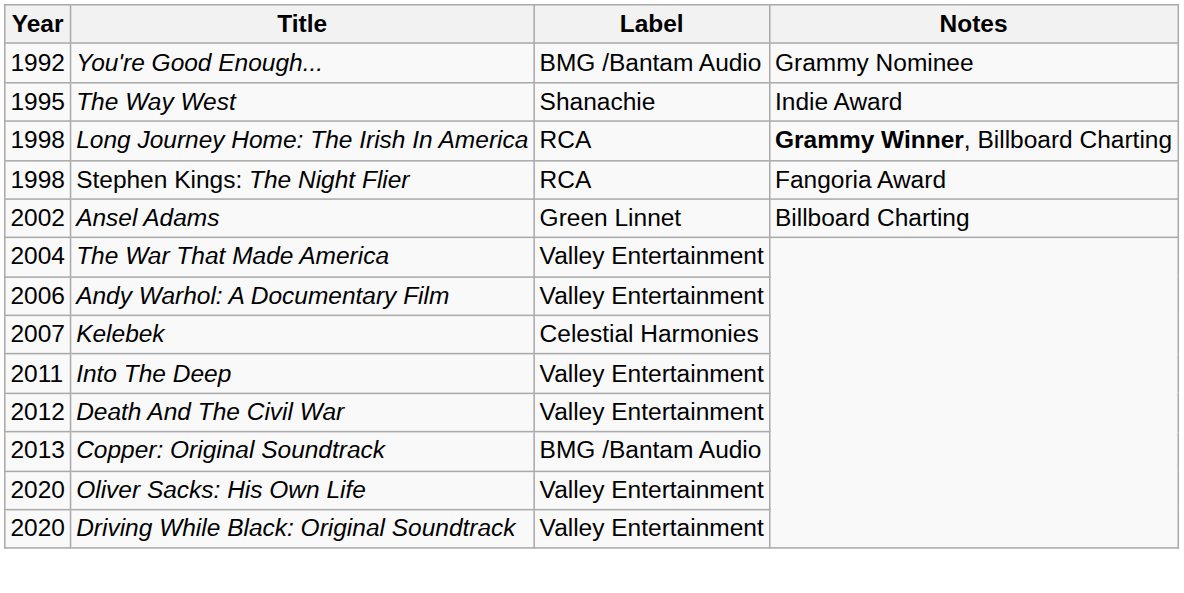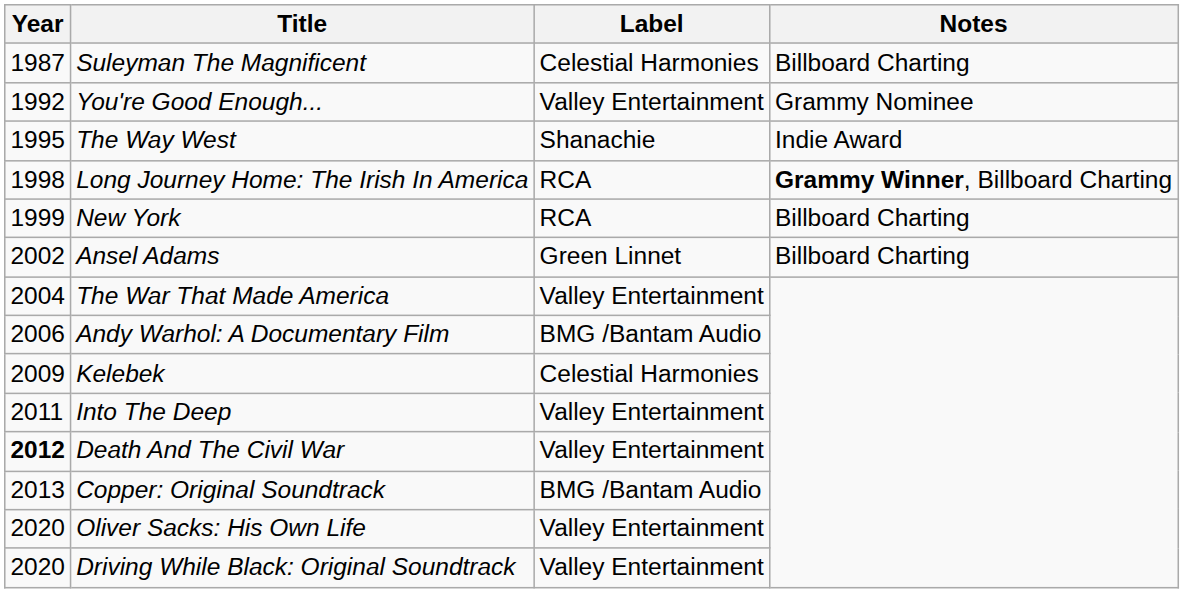+ row: 1987 | Suleyman The Magnificent | Celestial Harmonies | Billboard Charting
You're Good Enough... | Label: BMG /Bantam Audio -> Valley Entertainment
- row: 1998 | Stephen Kings: The Night Flier | RCA | Fangoria Award
+ row: 1999 | New York | RCA | Billboard Charting
Andy Warhol: A Documentary Film | Label: Valley Entertainment -> BMG /Bantam Audio
Kelebek | Year: 2007 -> 2009
Death And The Civil War | Year: normal -> bold
